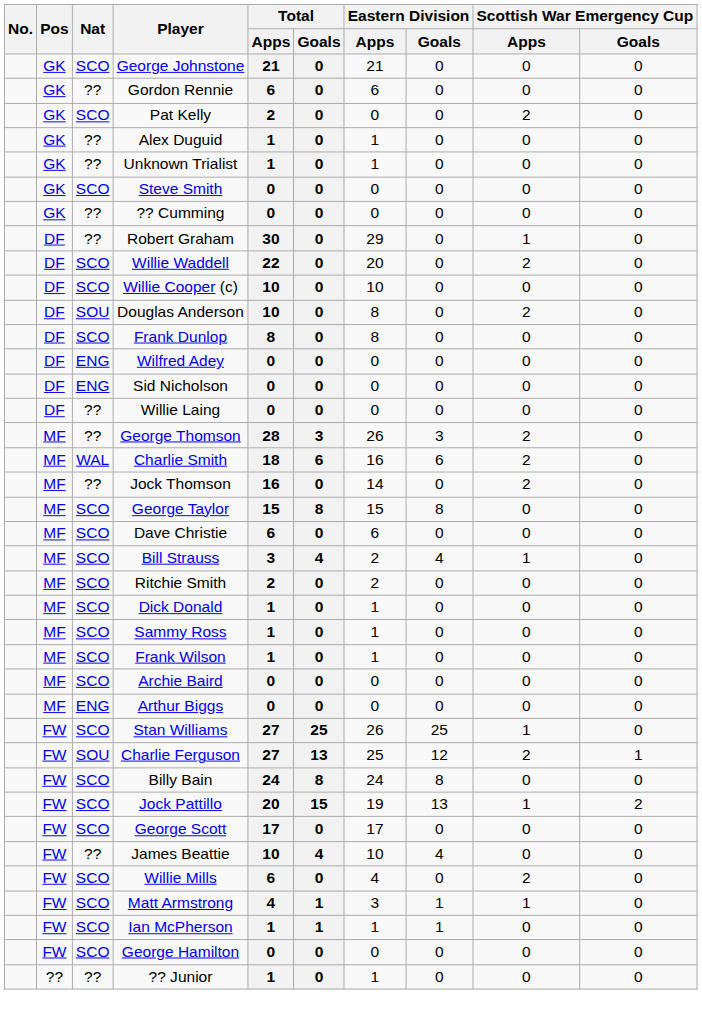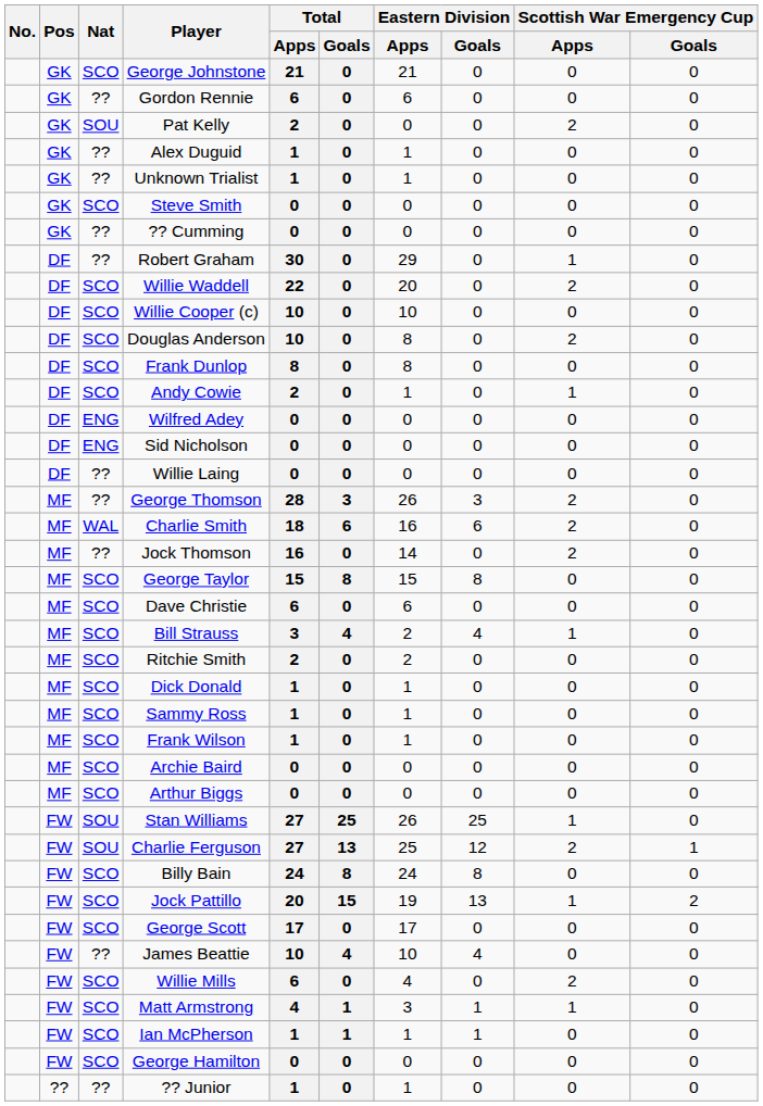Pat Kelly | Nat: SCO -> SOU
Douglas Anderson | Nat: SOU -> SCO
+ row: DF | SCO | Andy Cowie | 2 | 0 | 1 | 0 | 1 | 0
Arthur Biggs | Nat: ENG -> SCO
Stan Williams | Nat: SCO -> SOU
